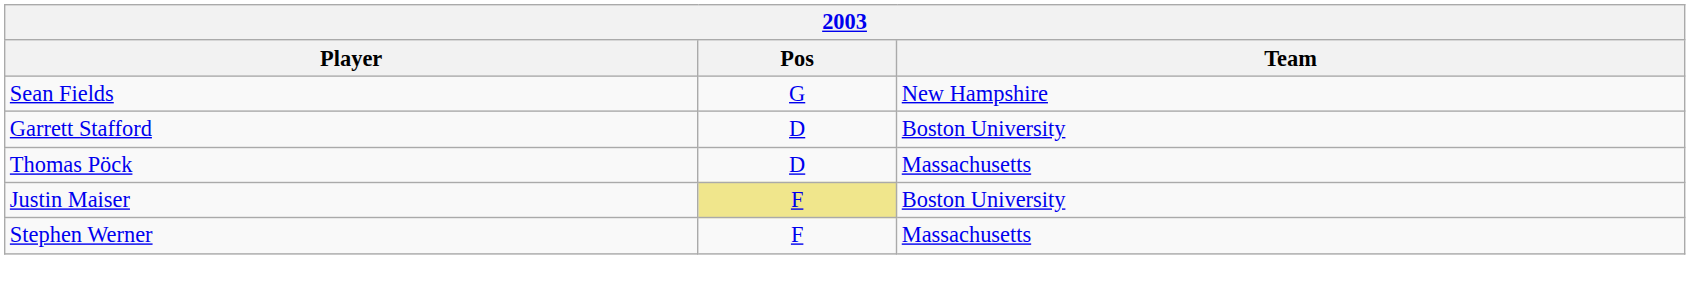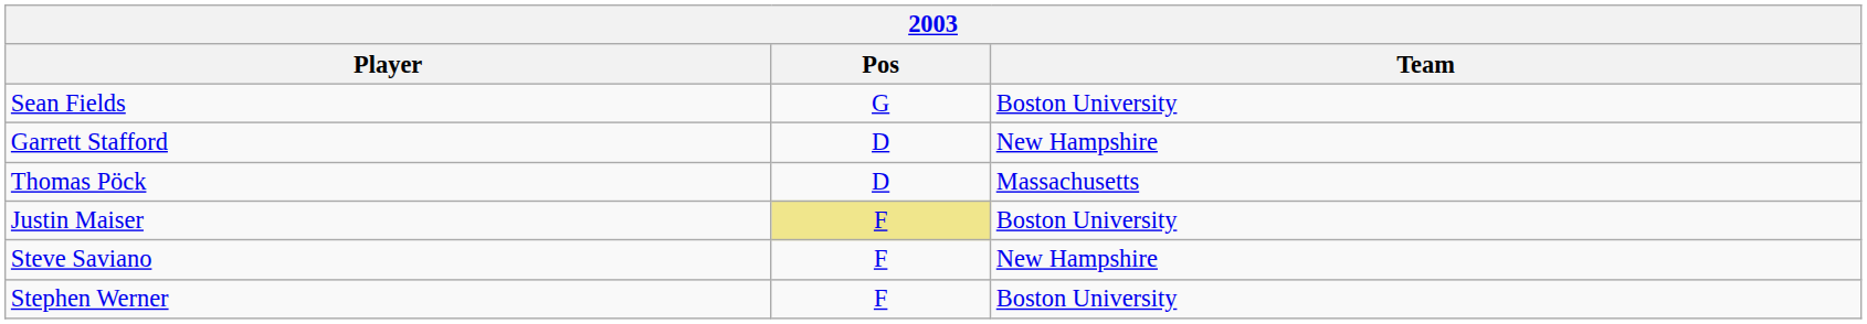Sean Fields | Team: New Hampshire -> Boston University
Garrett Stafford | Team: Boston University -> New Hampshire
+ row: Steve Saviano | F | New Hampshire
Stephen Werner | Team: Massachusetts -> Boston University
